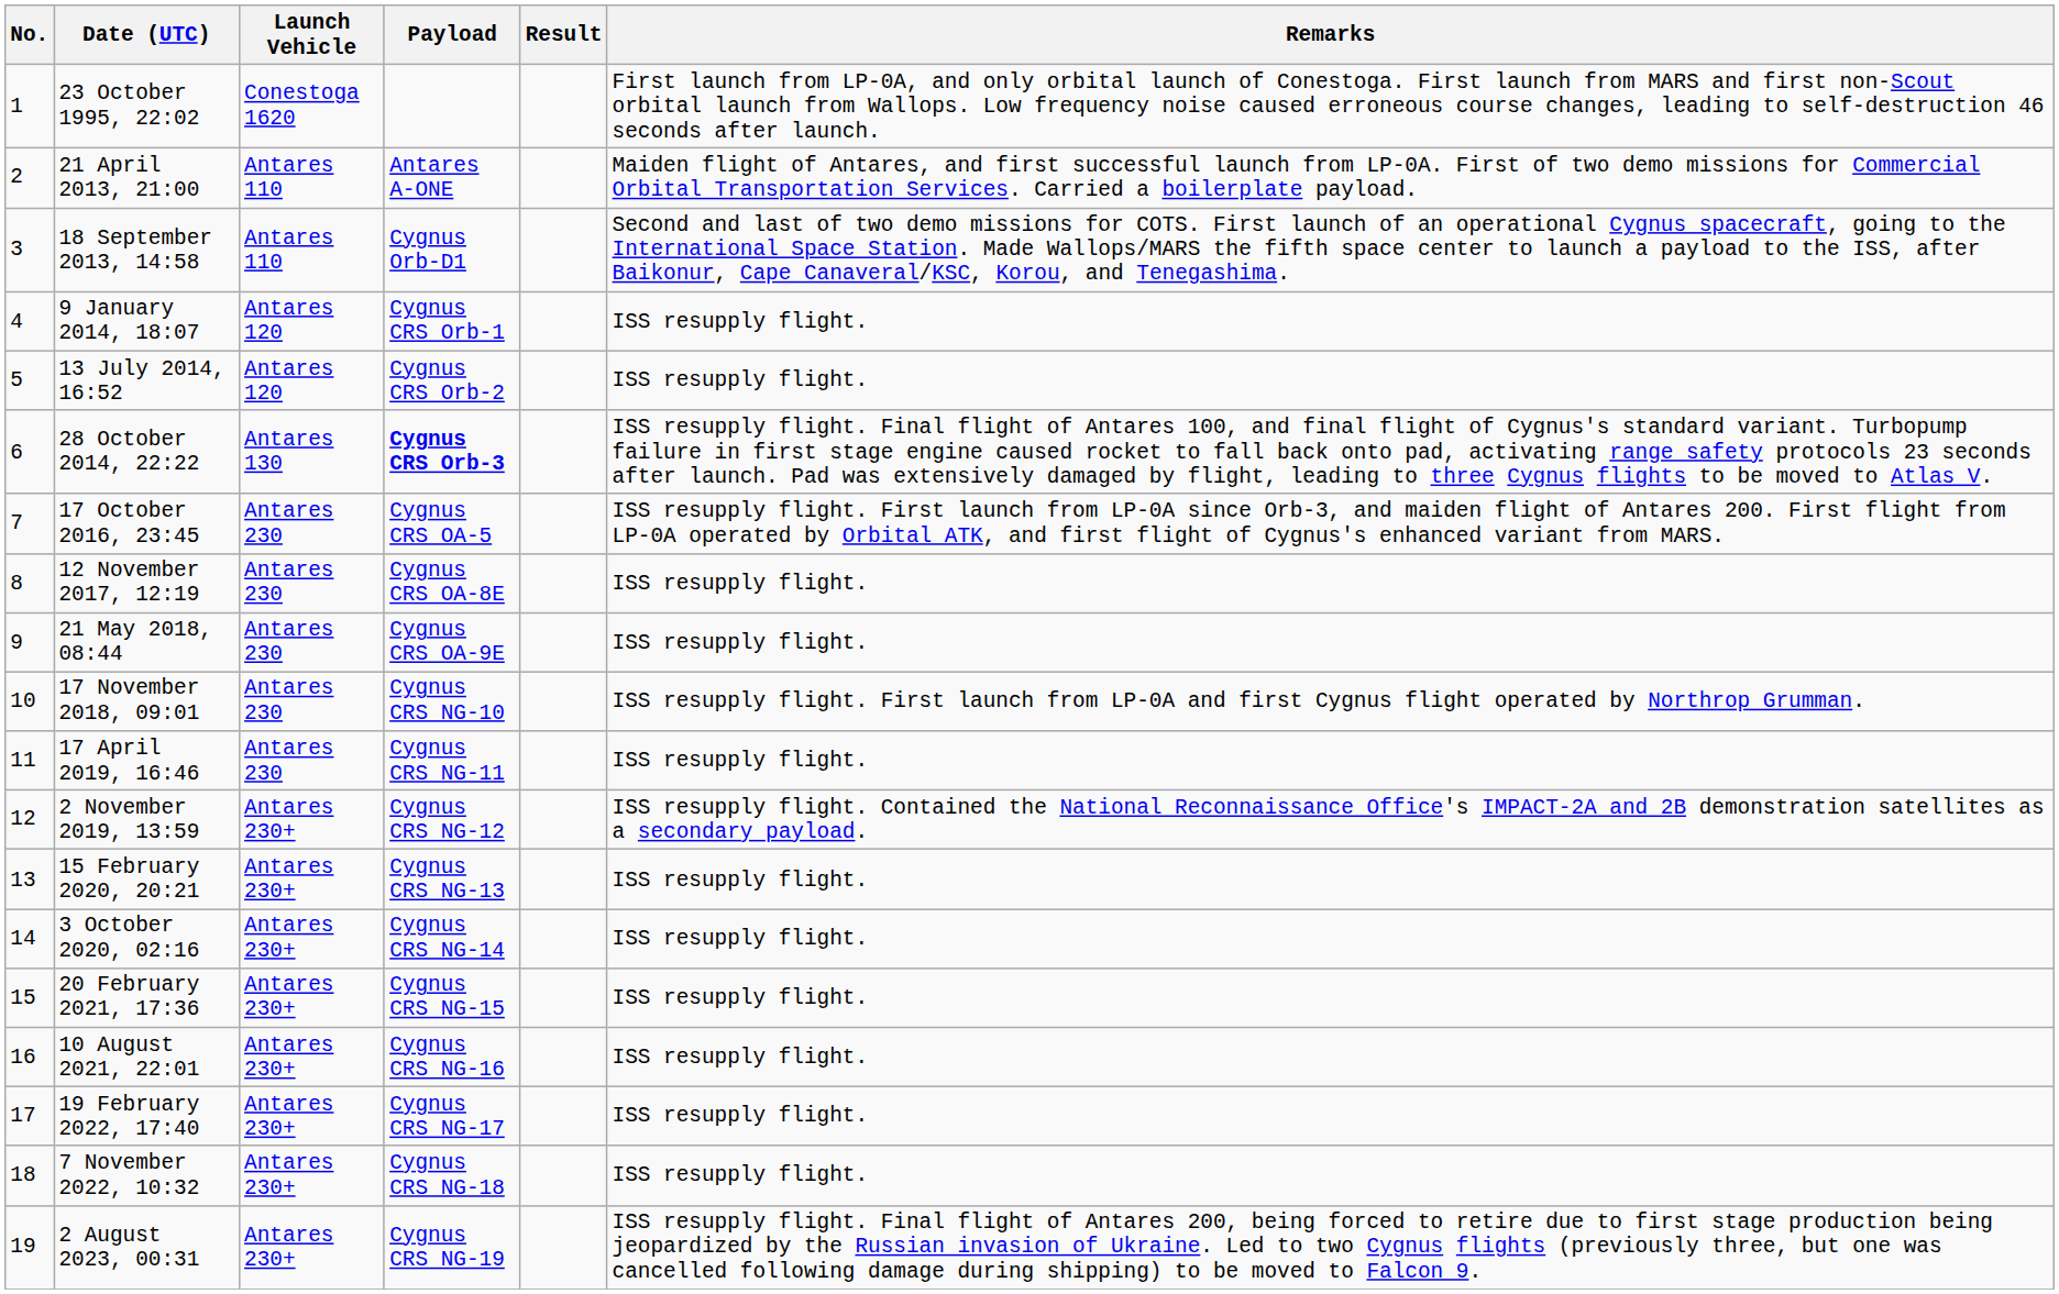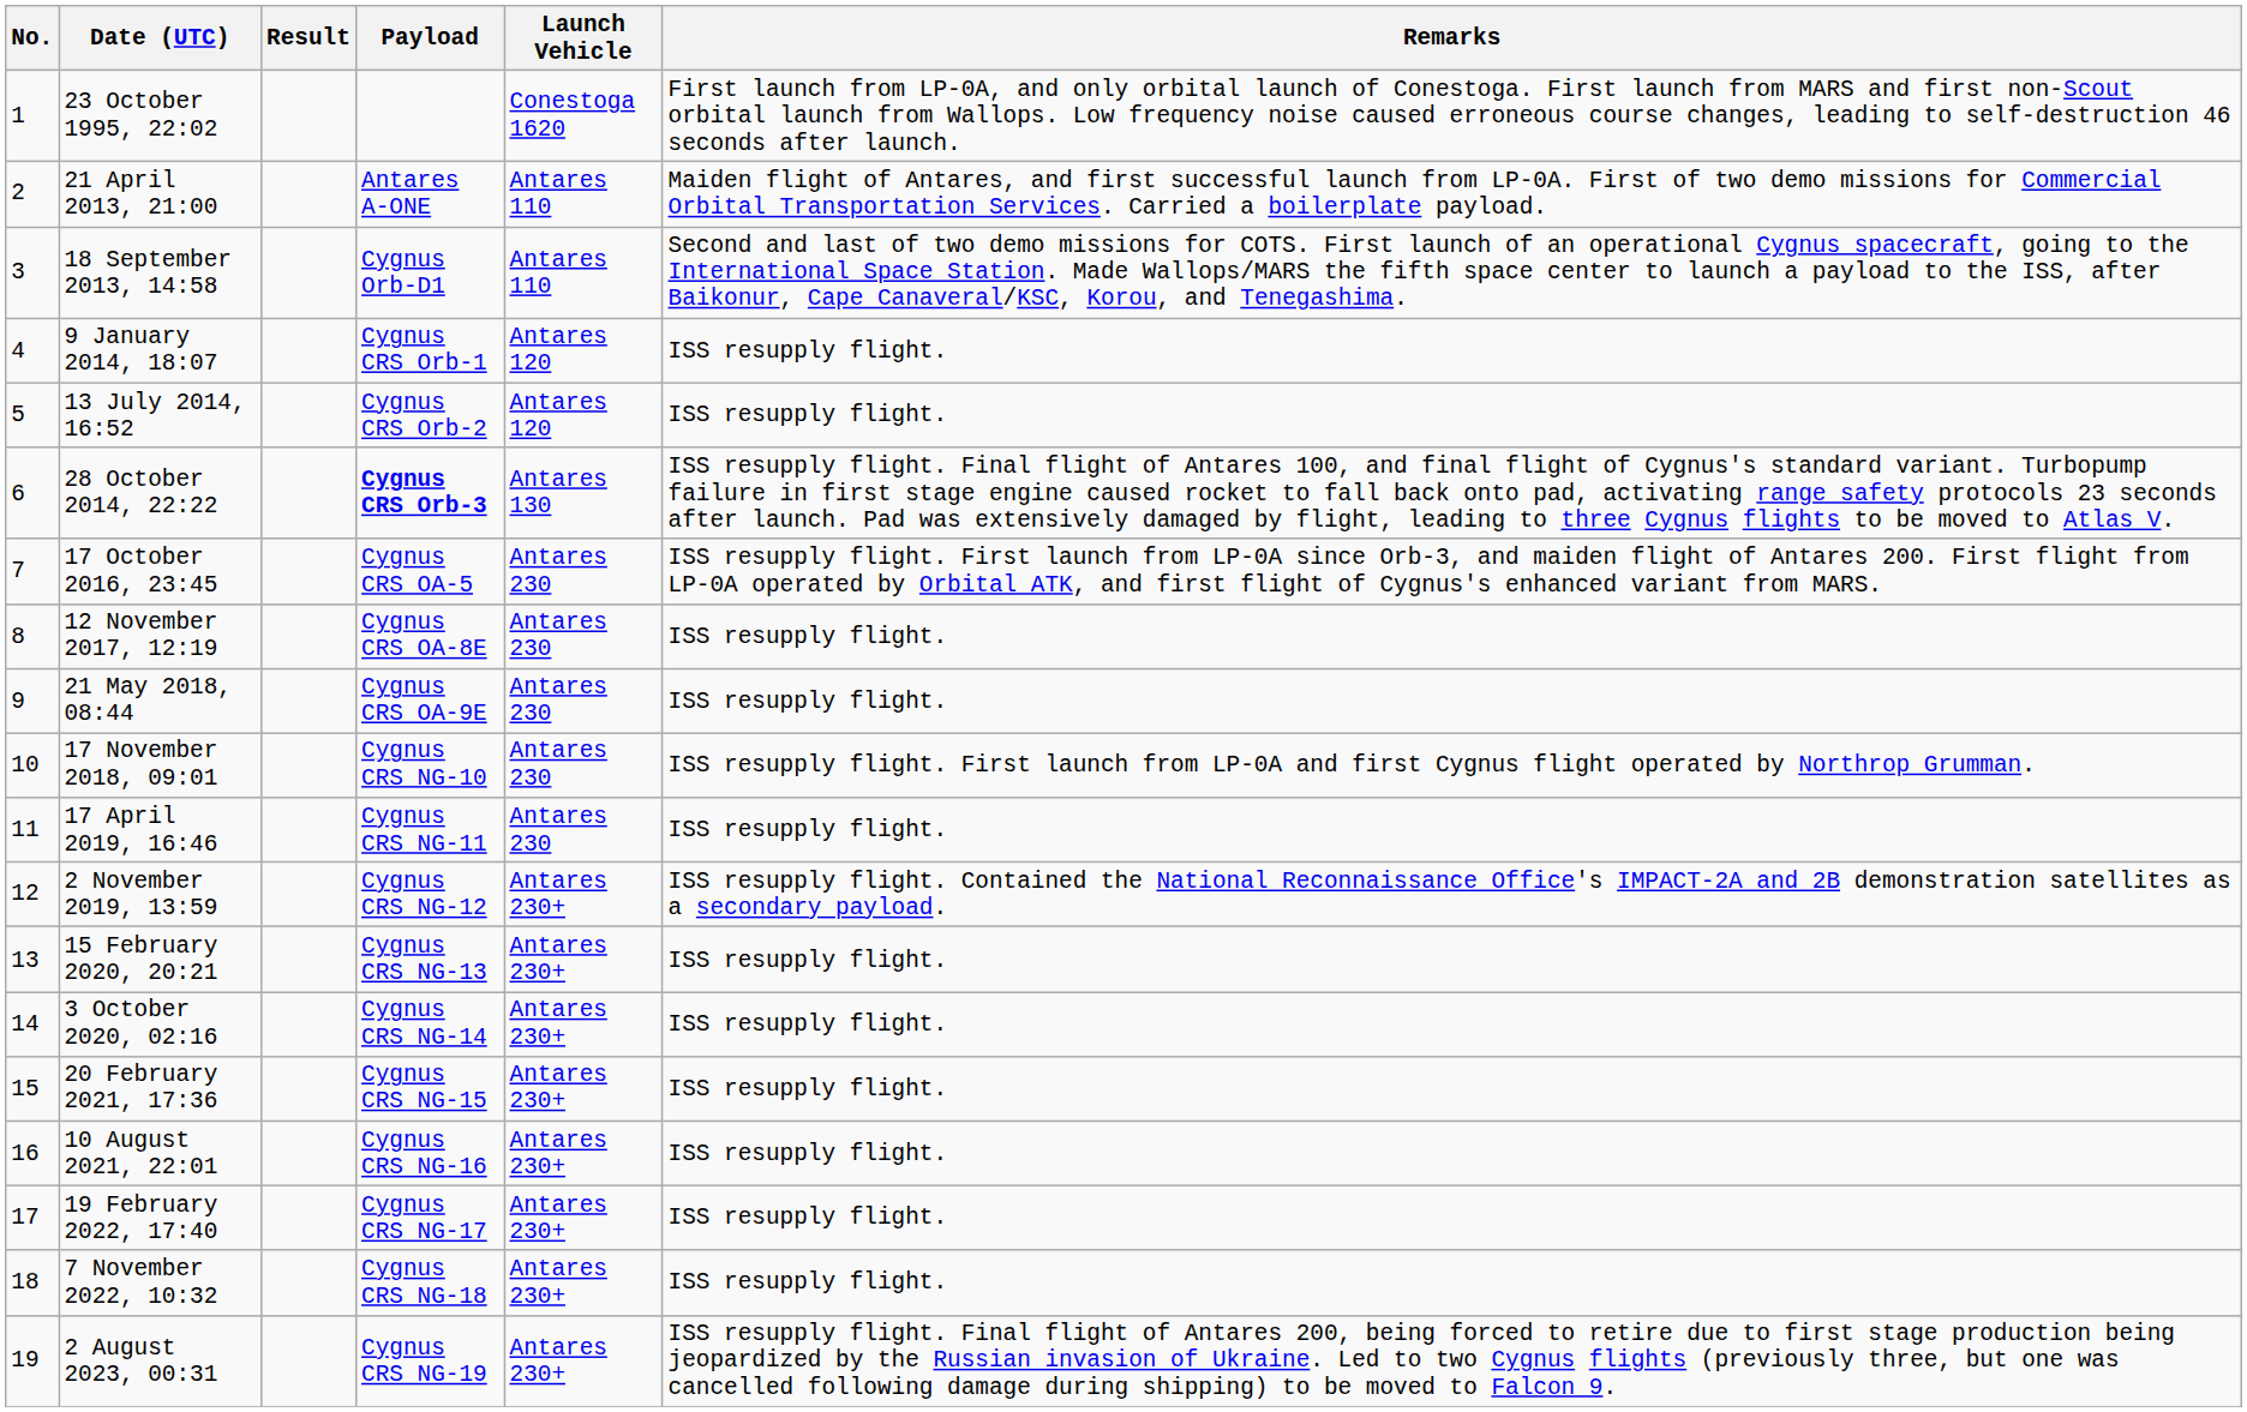columns swapped: Launch Vehicle <-> Result
